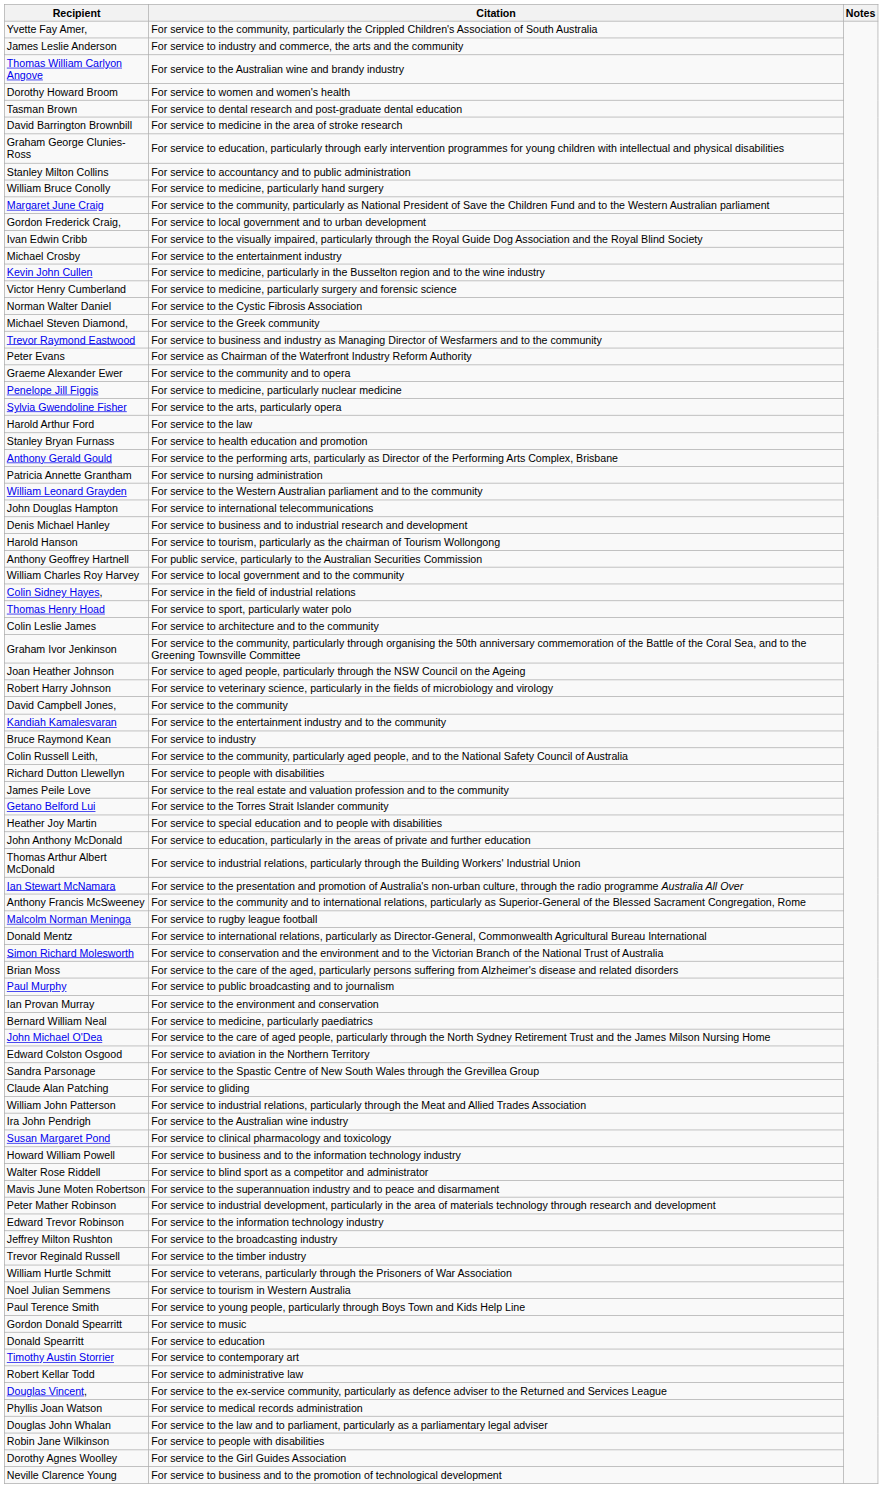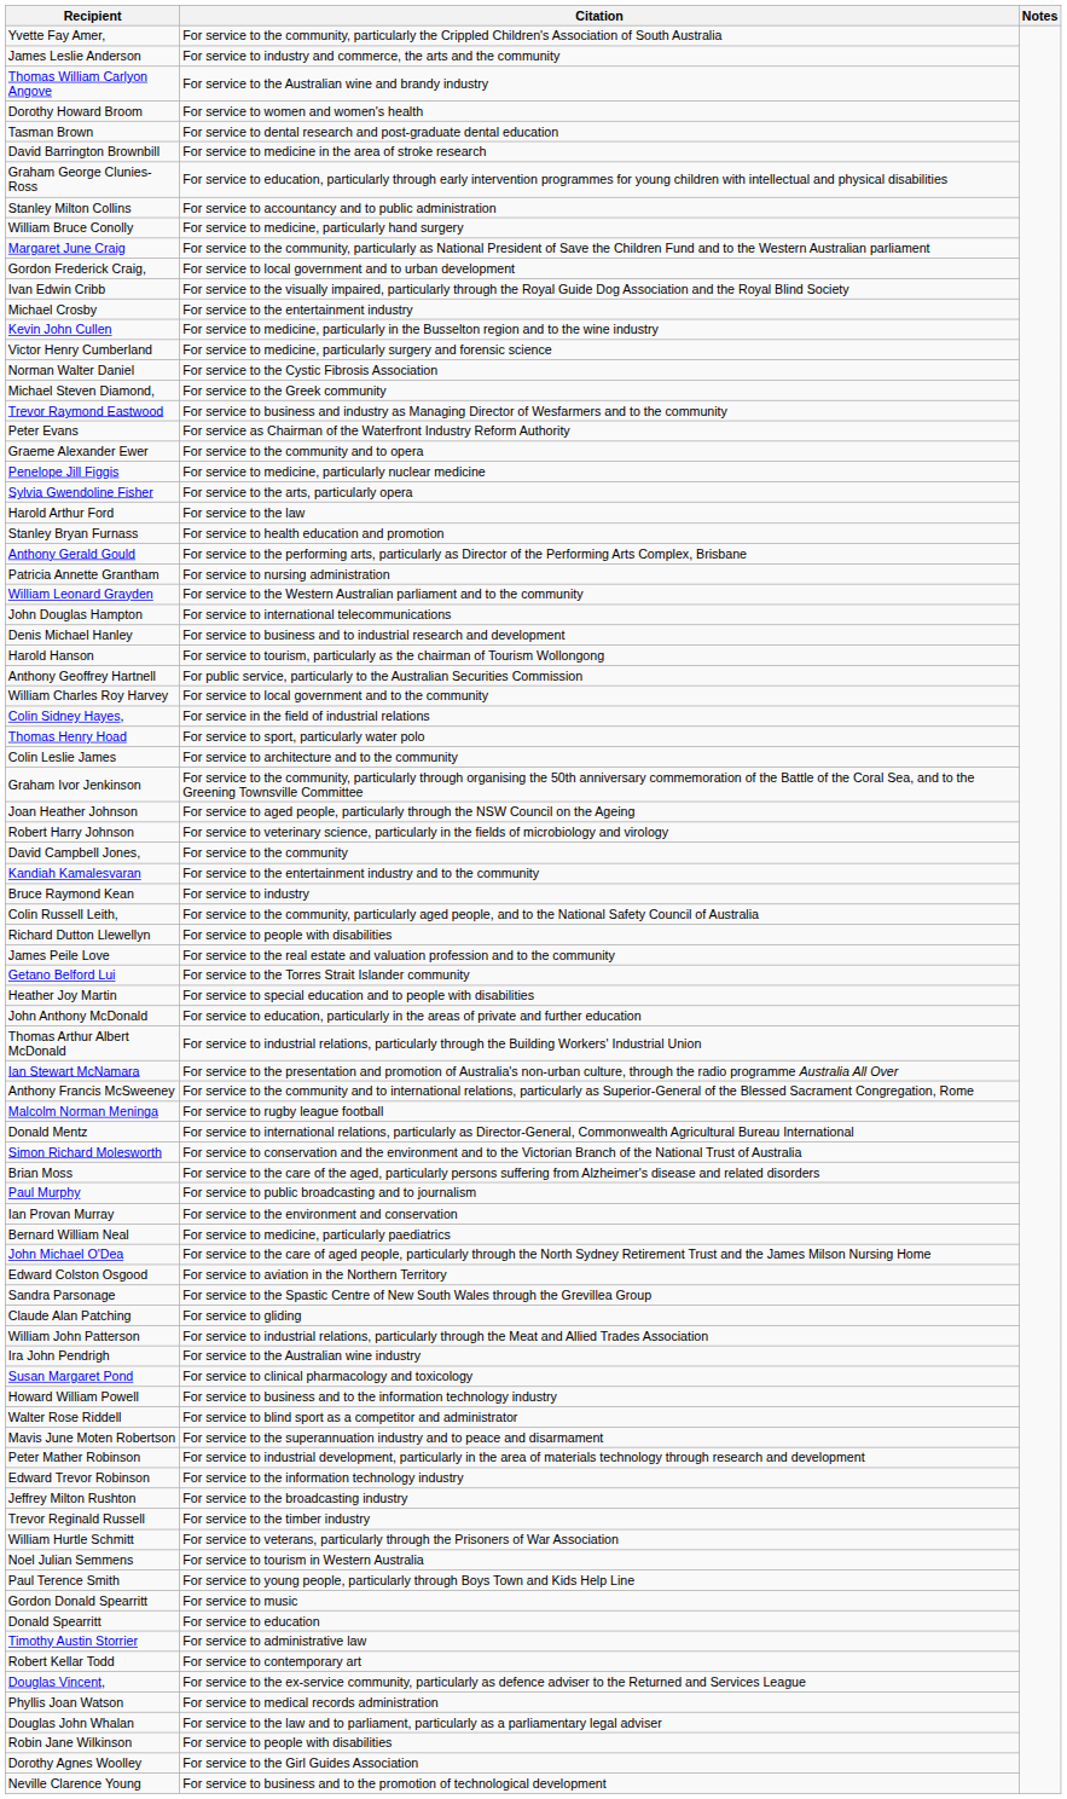Timothy Austin Storrier | Citation: For service to contemporary art -> For service to administrative law
Robert Kellar Todd | Citation: For service to administrative law -> For service to contemporary art
